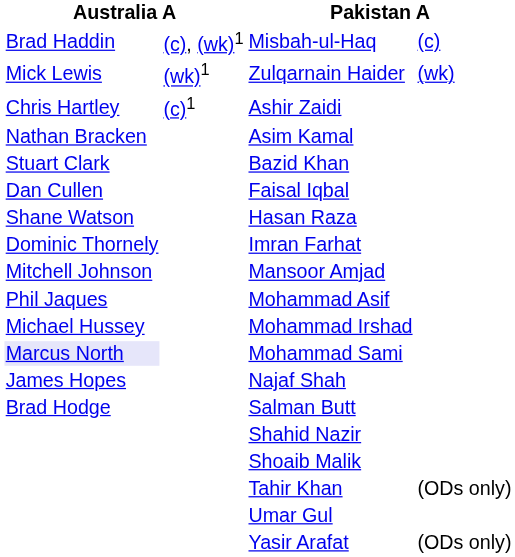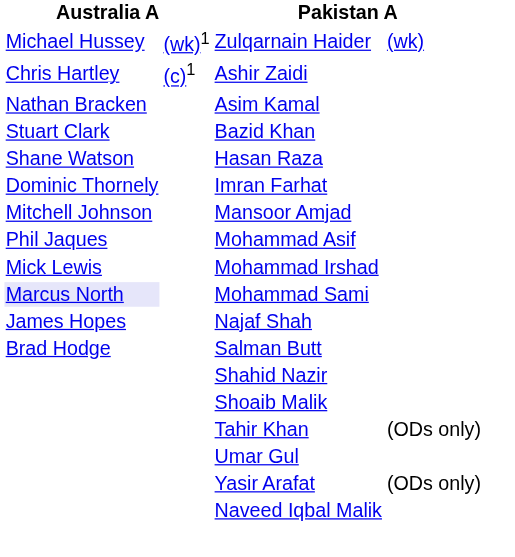- row: Brad Haddin | (c), (wk)1 | Misbah-ul-Haq | (c)
Zulqarnain Haider | column 1: Mick Lewis -> Michael Hussey
- row: Dan Cullen | Faisal Iqbal
Mohammad Irshad | column 1: Michael Hussey -> Mick Lewis
+ row: Naveed Iqbal Malik
